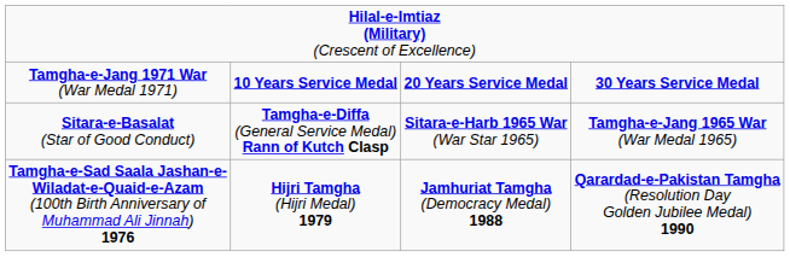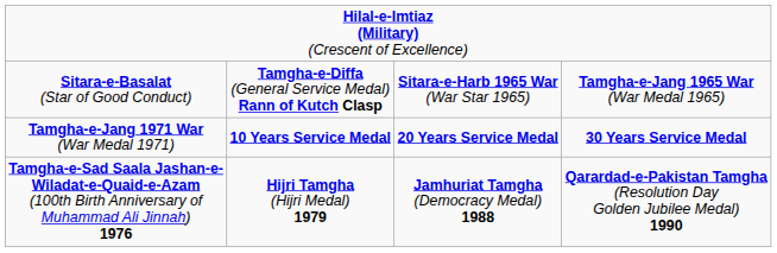rows swapped: Sitara-e-Basalat (Star of Good Conduct) <-> Tamgha-e-Jang 1971 War (War Medal 1971)
